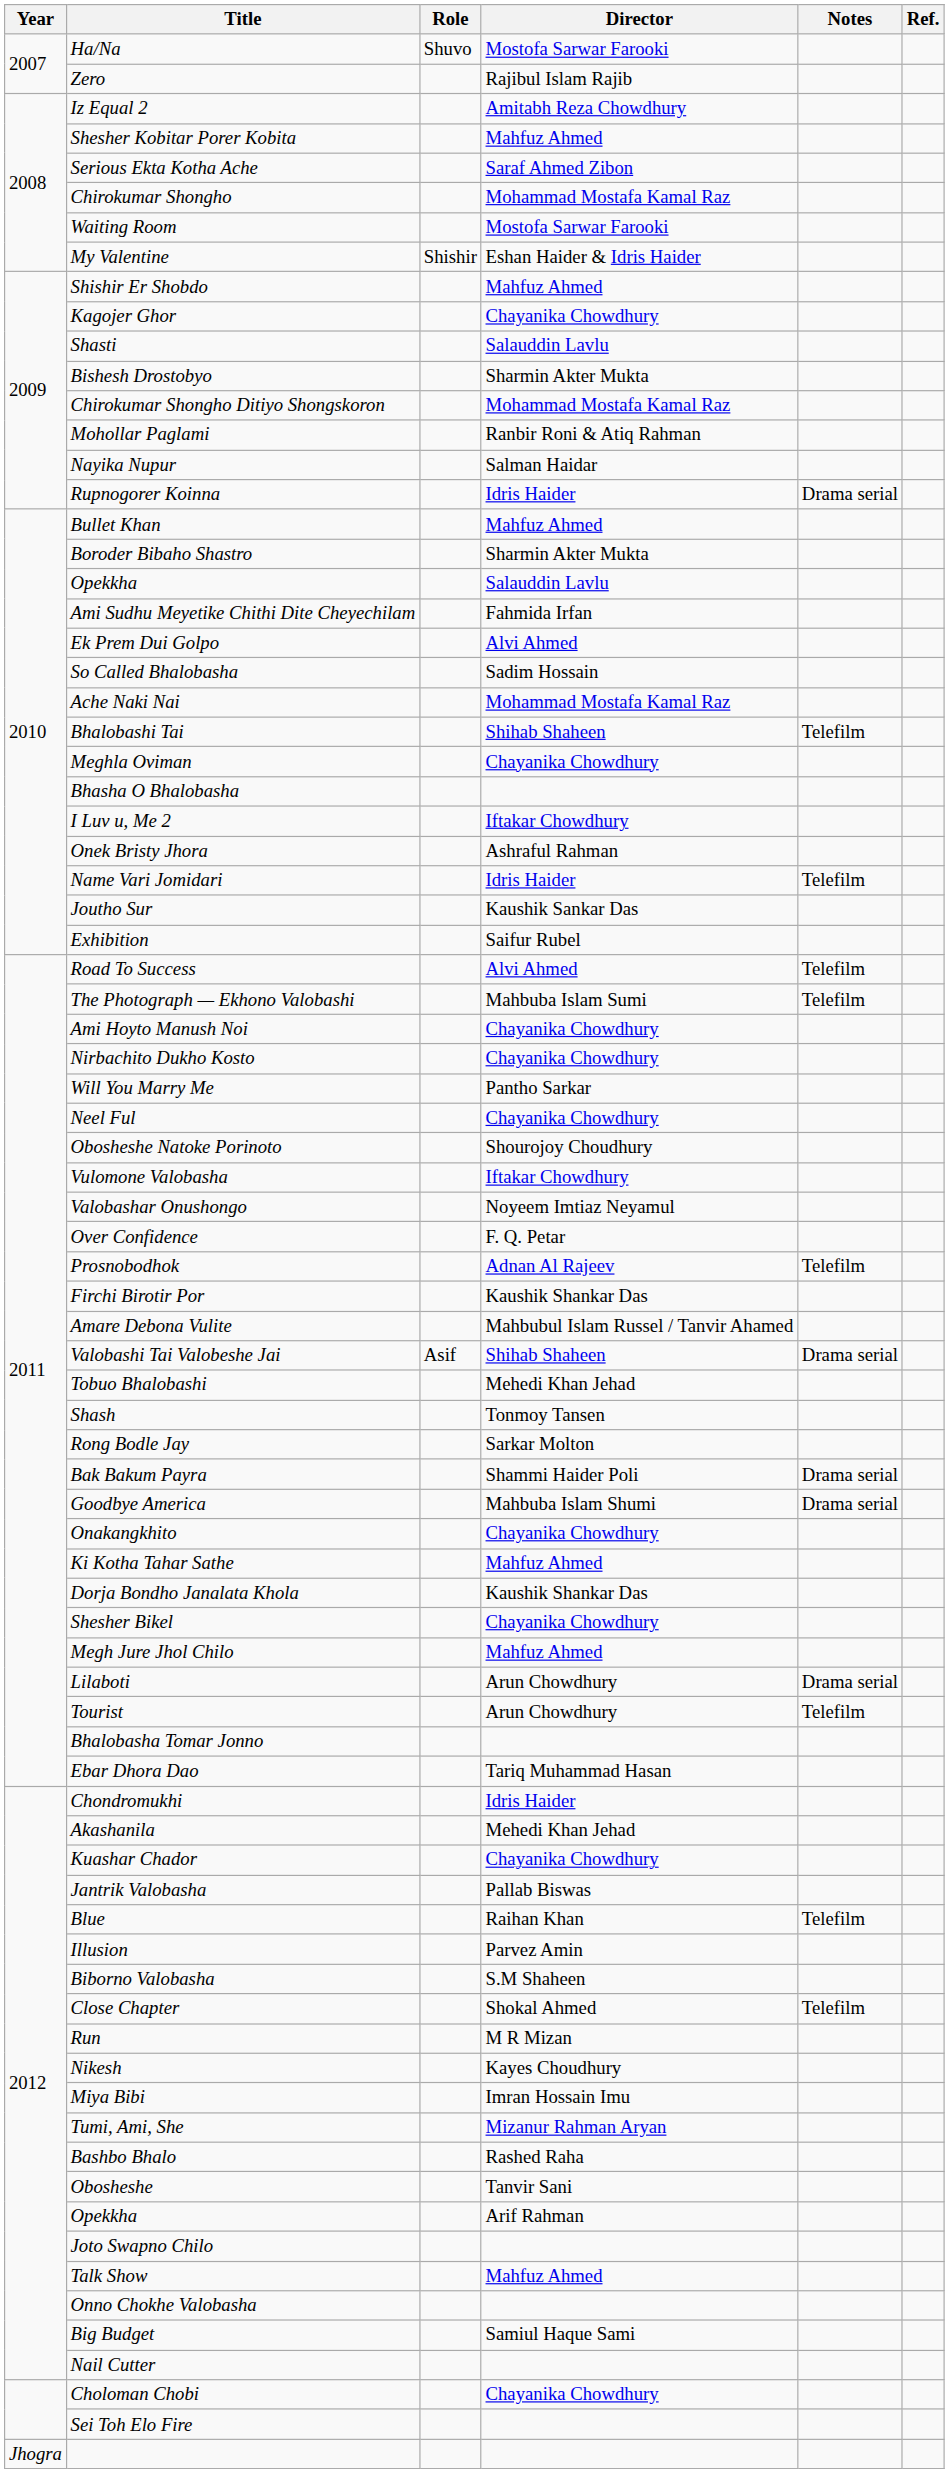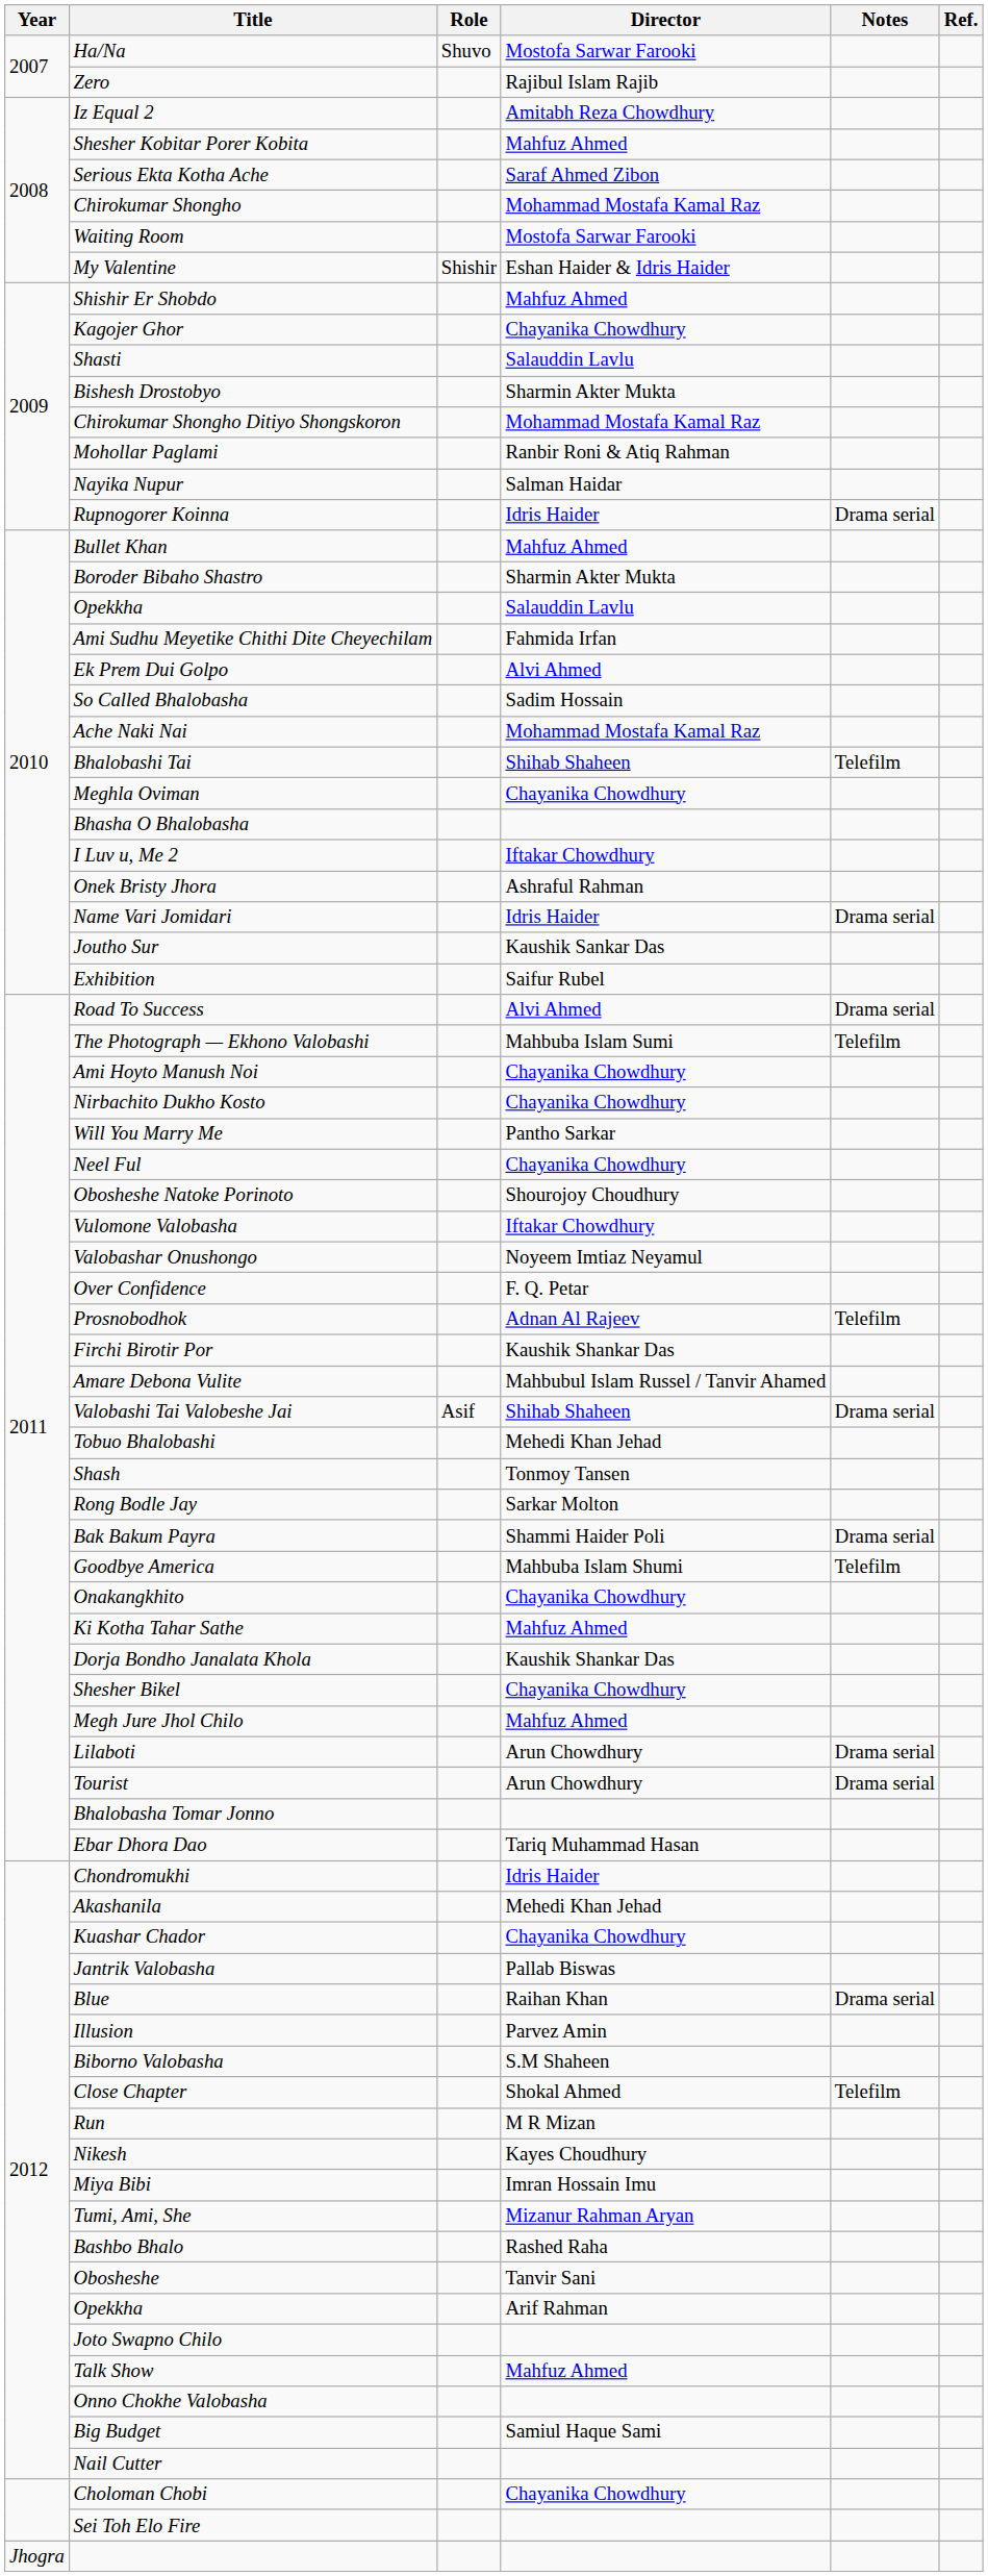Name Vari Jomidari | Notes: Telefilm -> Drama serial
Road To Success | Notes: Telefilm -> Drama serial
Goodbye America | Notes: Drama serial -> Telefilm
Tourist | Notes: Telefilm -> Drama serial
Blue | Notes: Telefilm -> Drama serial
